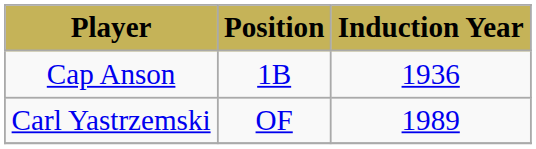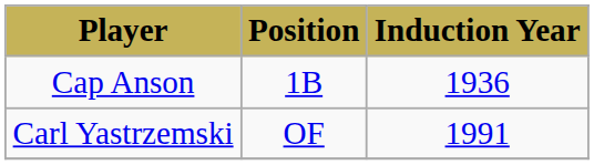Carl Yastrzemski | Induction Year: 1989 -> 1991
